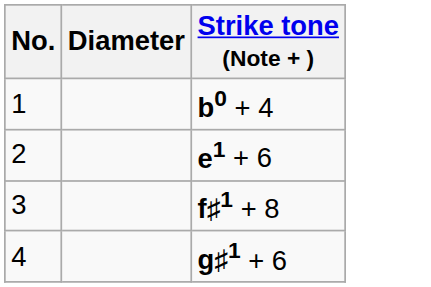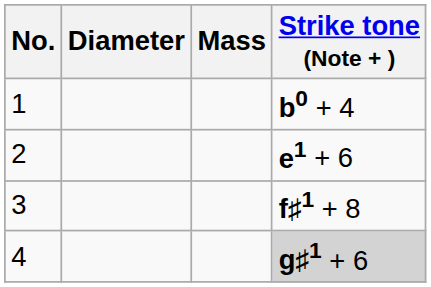+ column: Mass
4 | Strike tone (Note + ): no background -> lightgrey background
